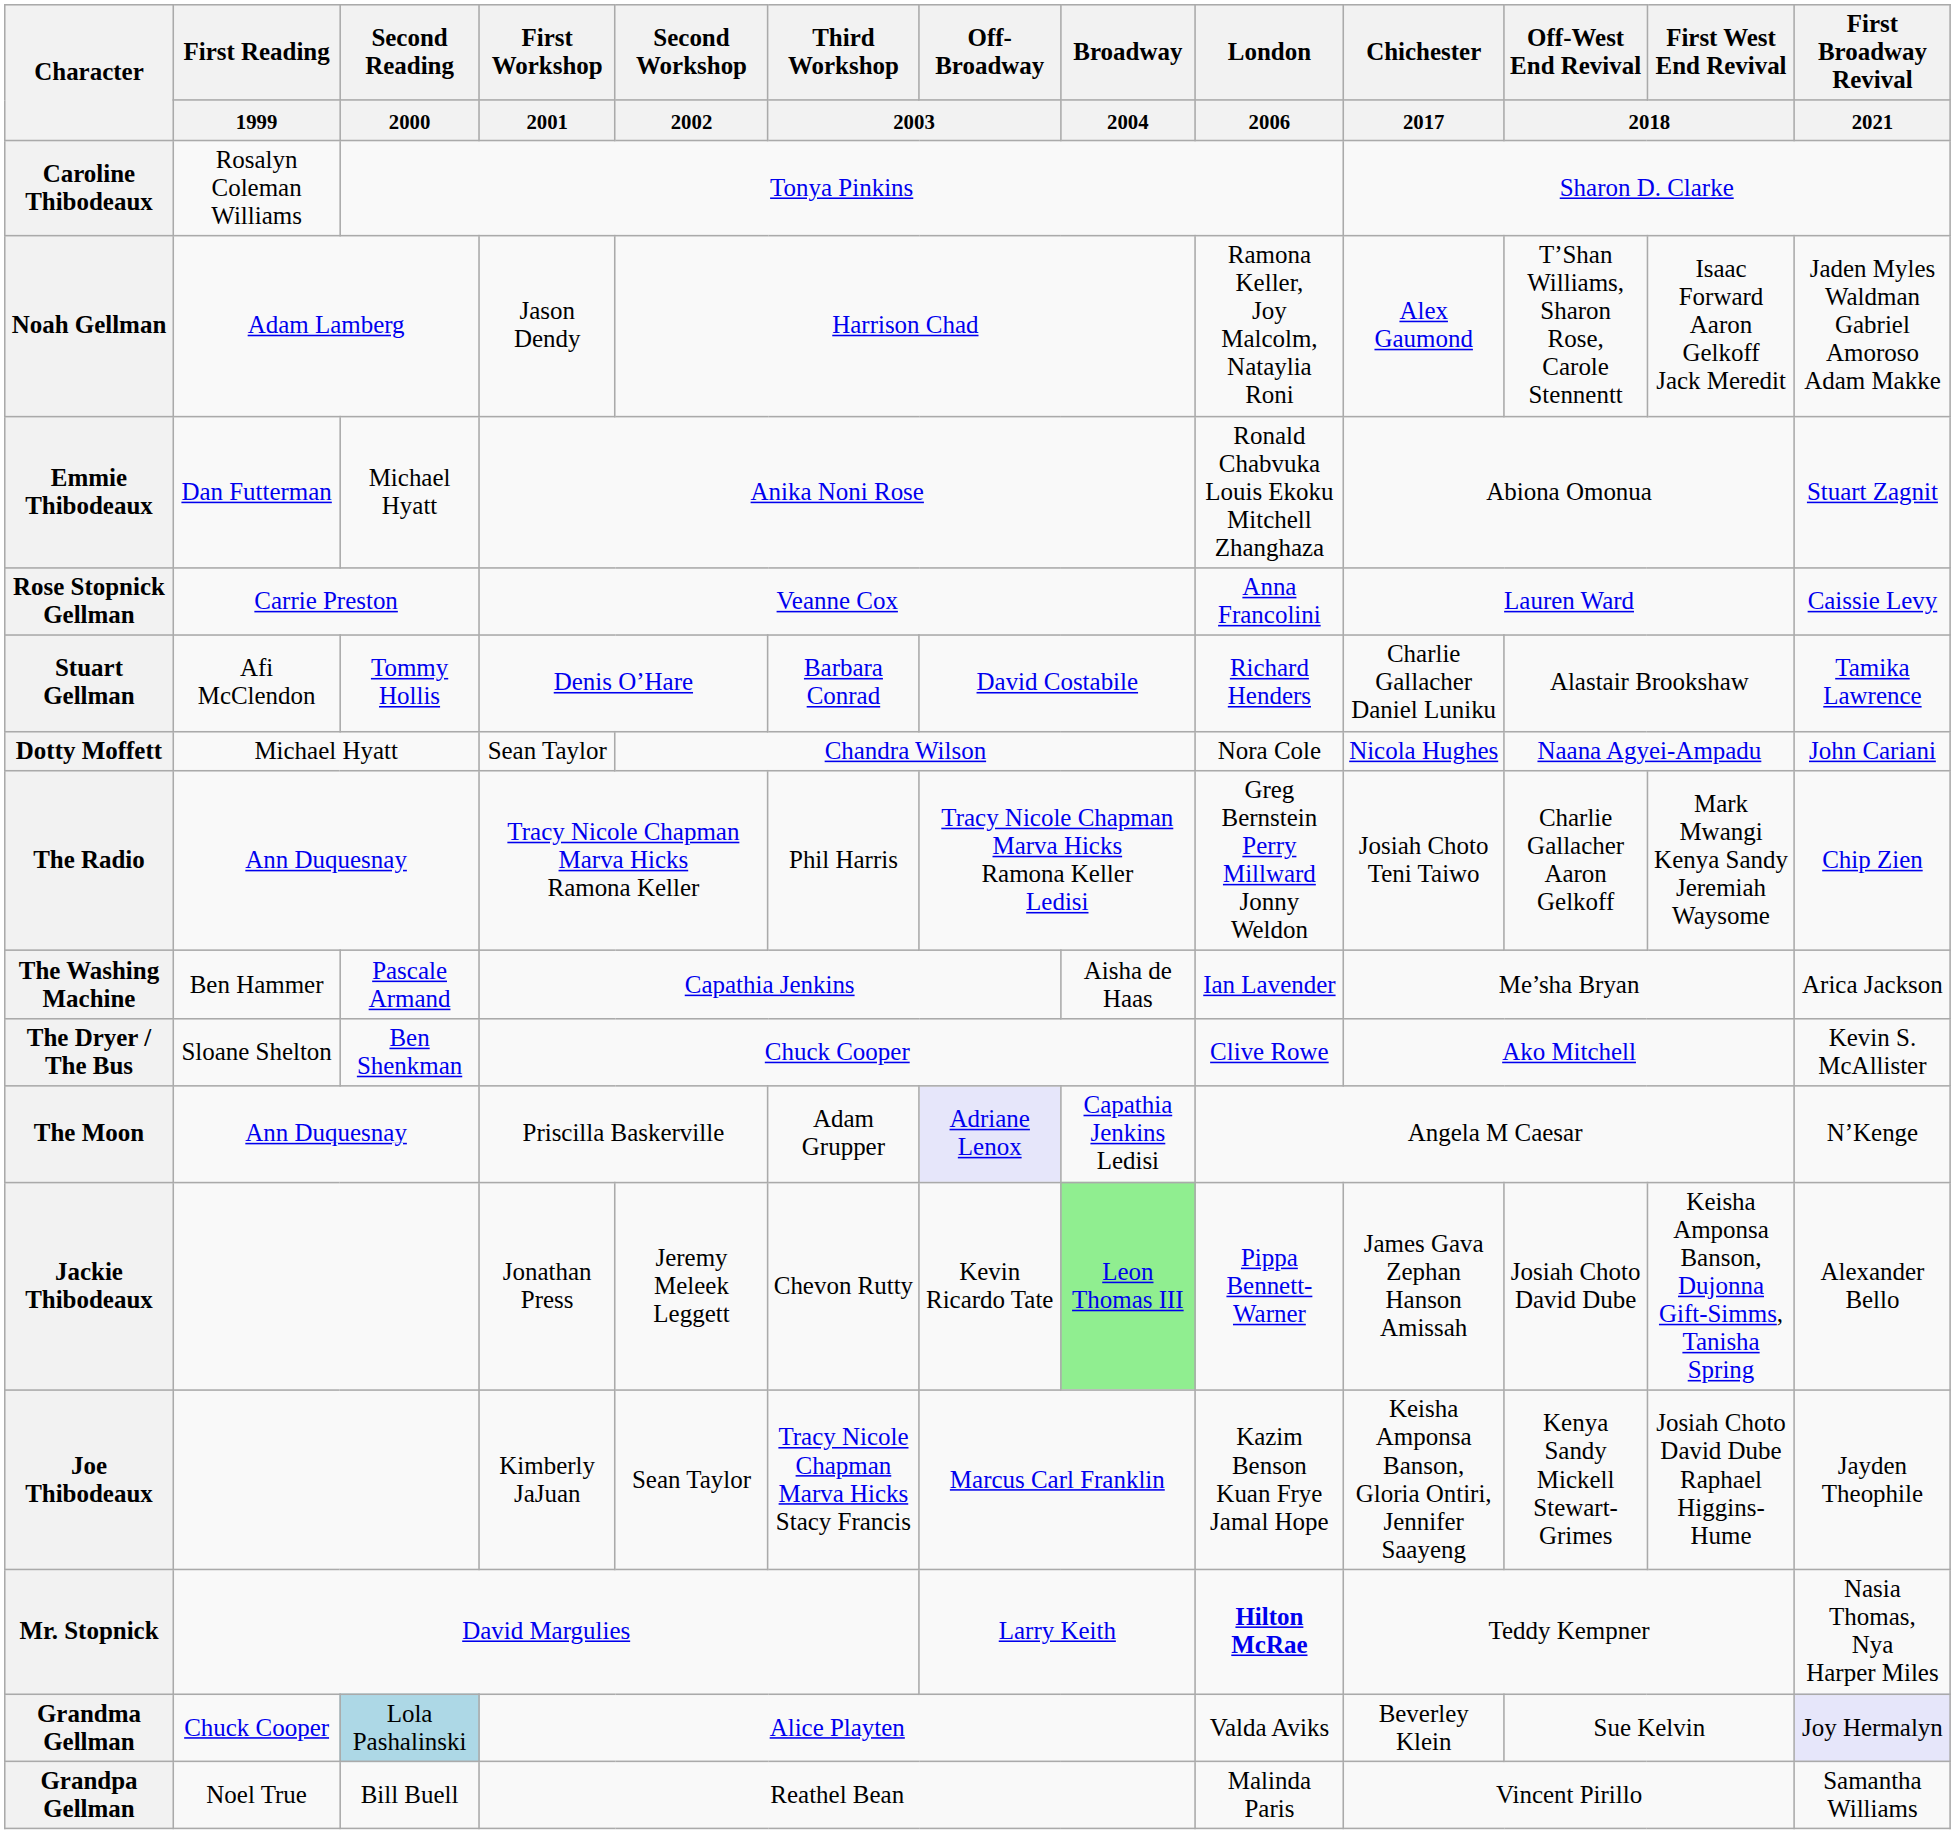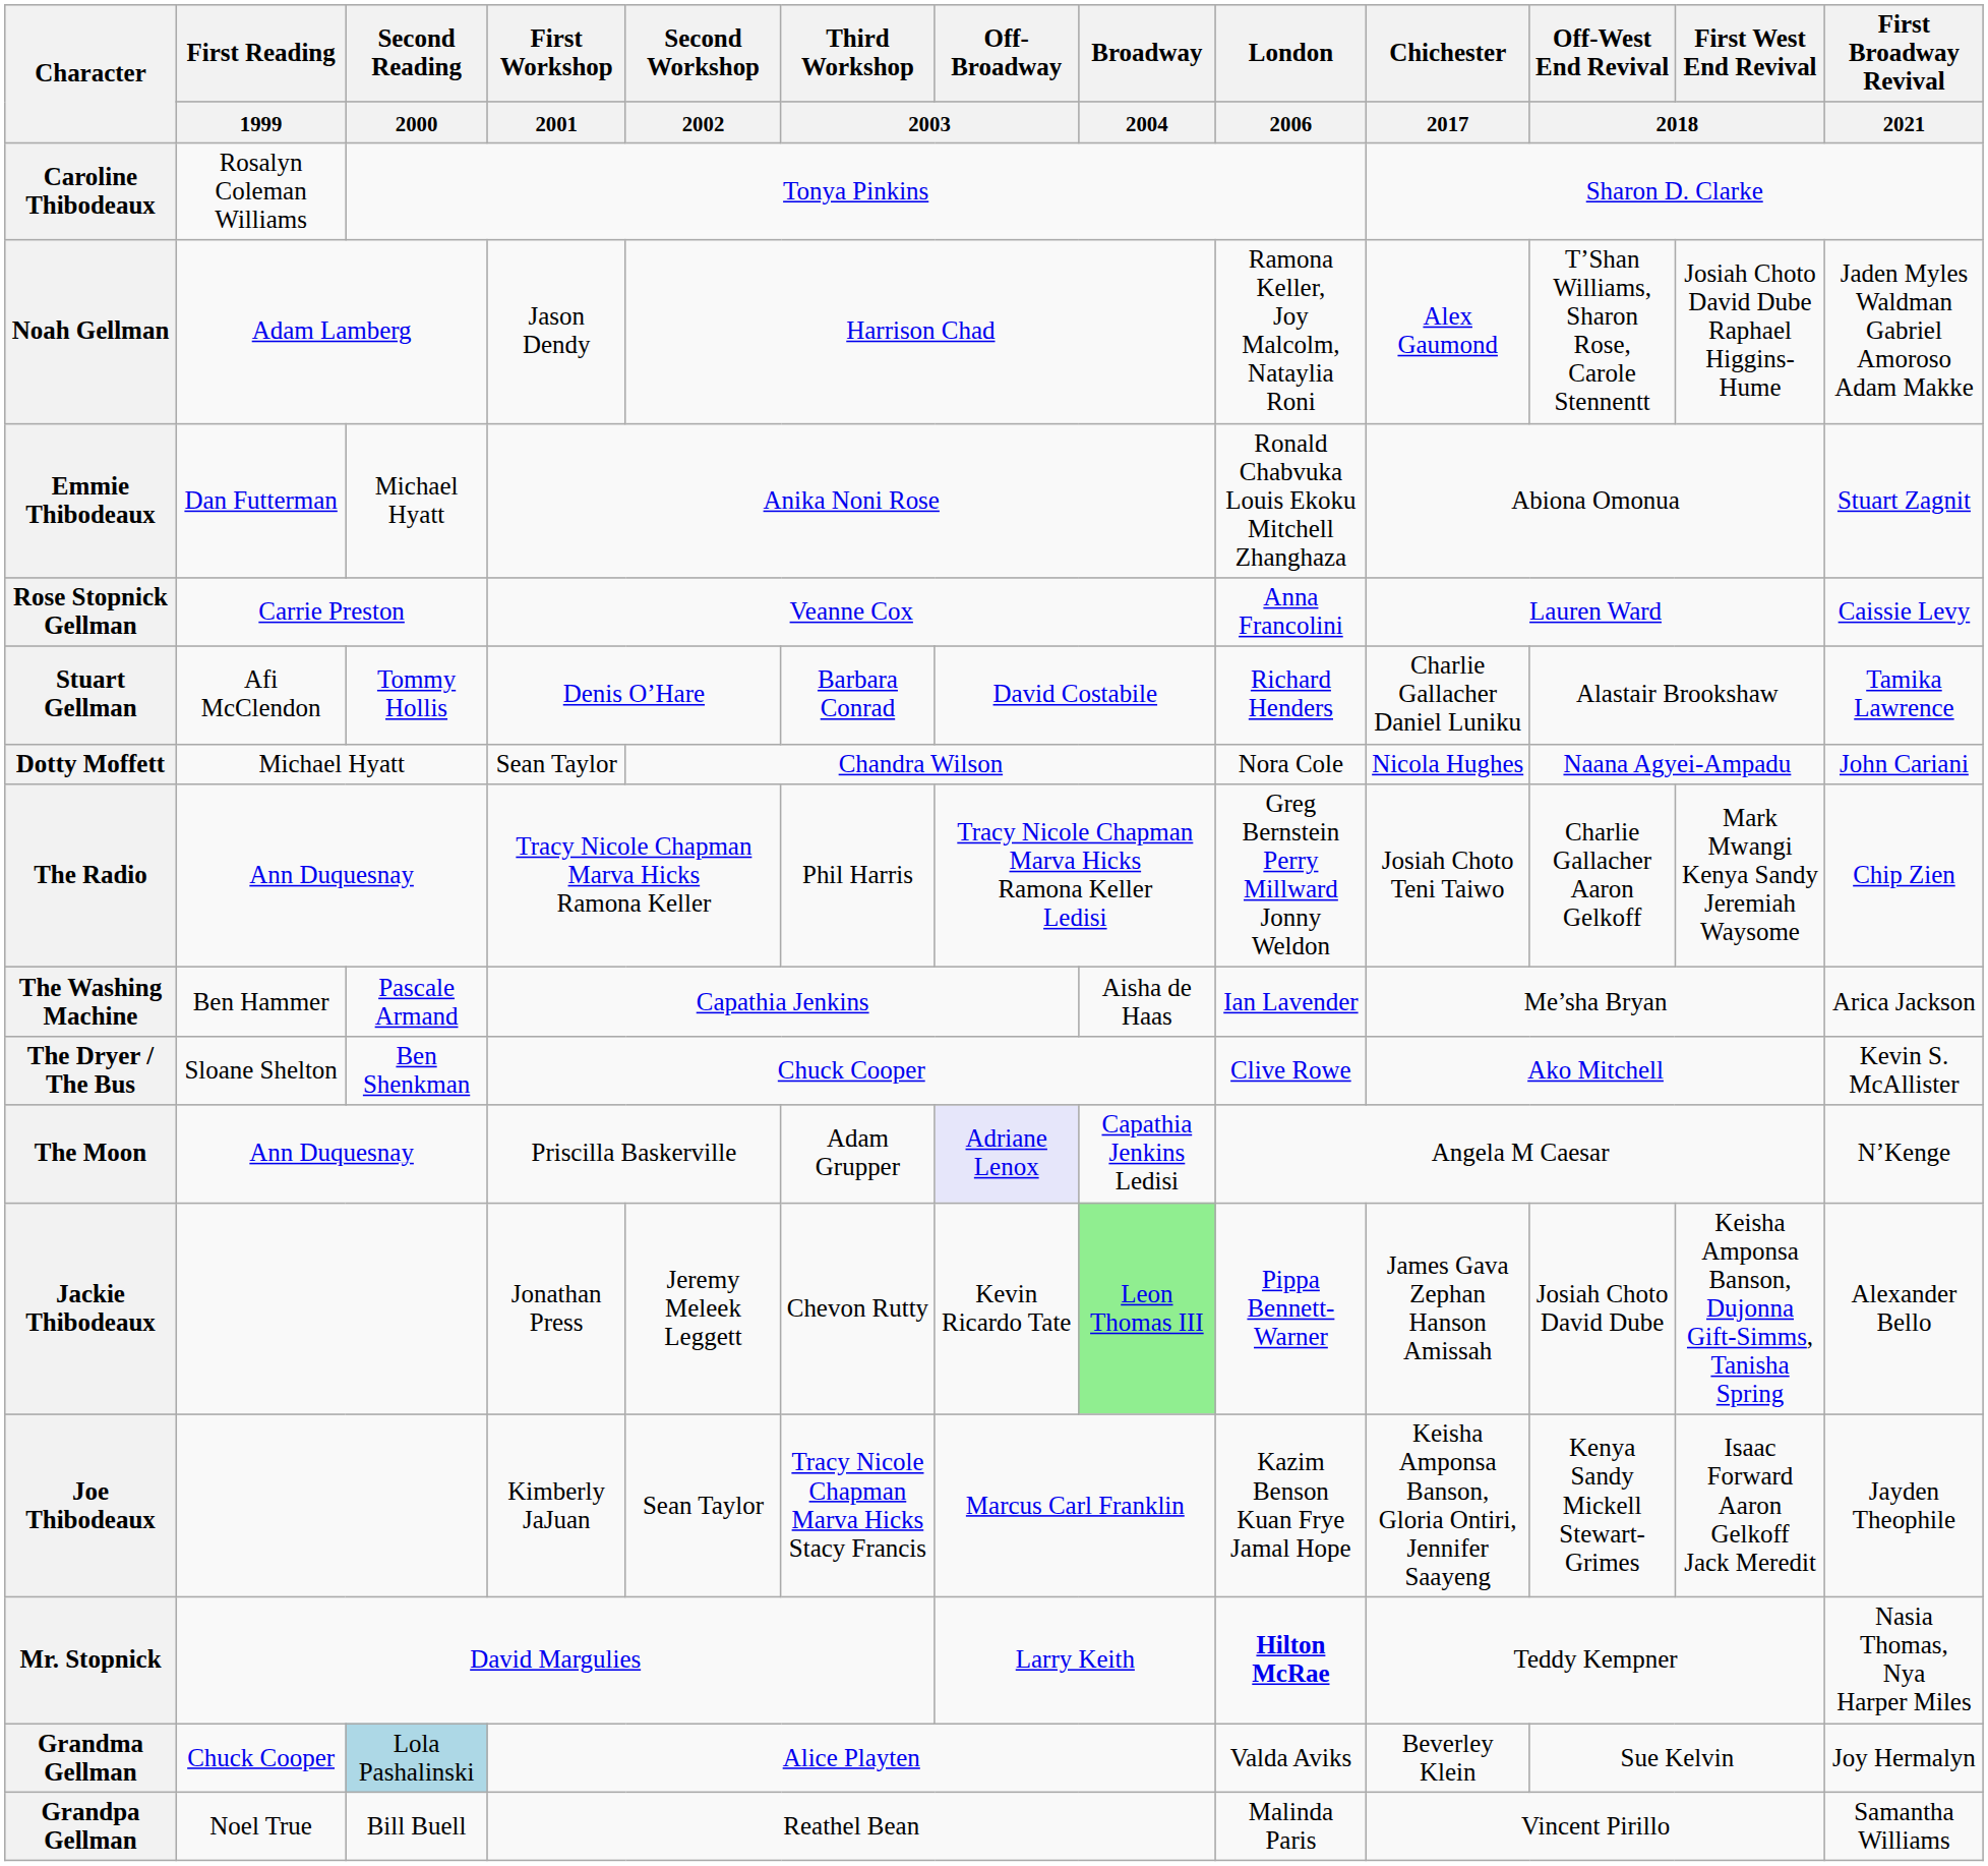Noah Gellman | First West End Revival / 2018: Isaac Forward Aaron Gelkoff Jack Meredit -> Josiah Choto David Dube Raphael Higgins-Hume
Joe Thibodeaux | First West End Revival / 2018: Josiah Choto David Dube Raphael Higgins-Hume -> Isaac Forward Aaron Gelkoff Jack Meredit
Grandma Gellman | First Broadway Revival / 2021: lavender background -> no background
